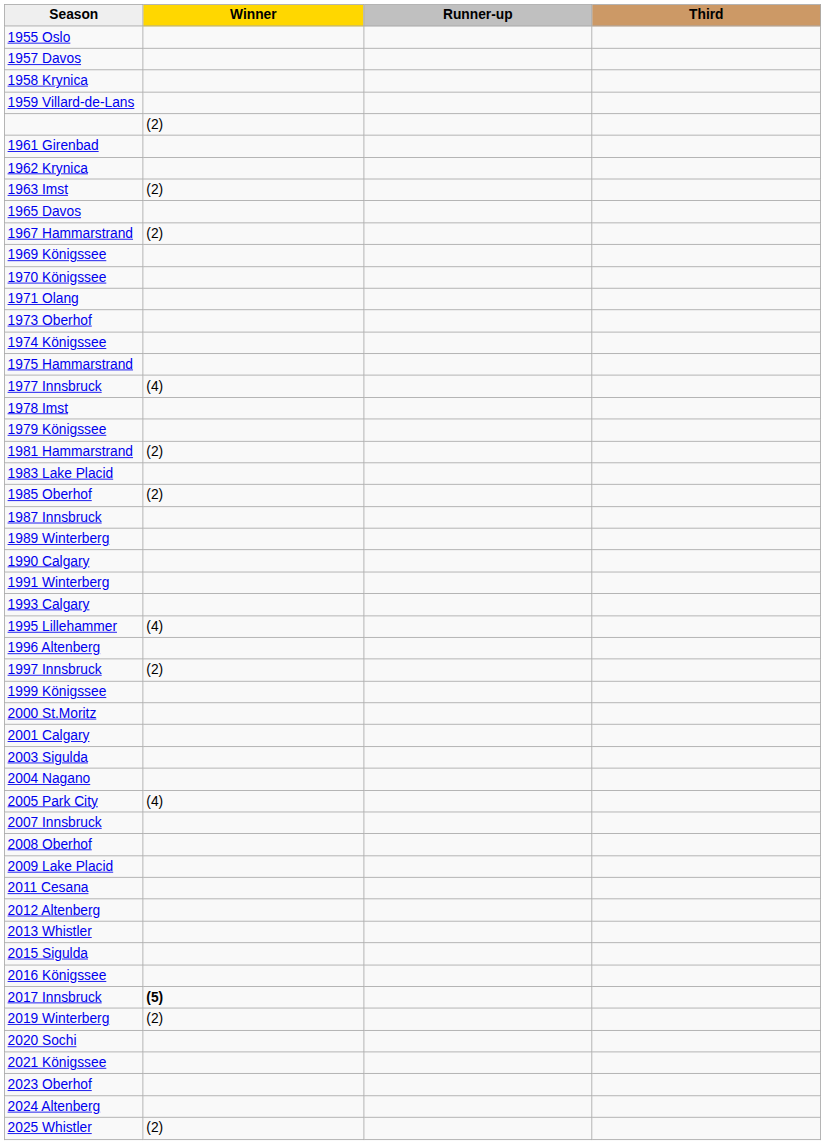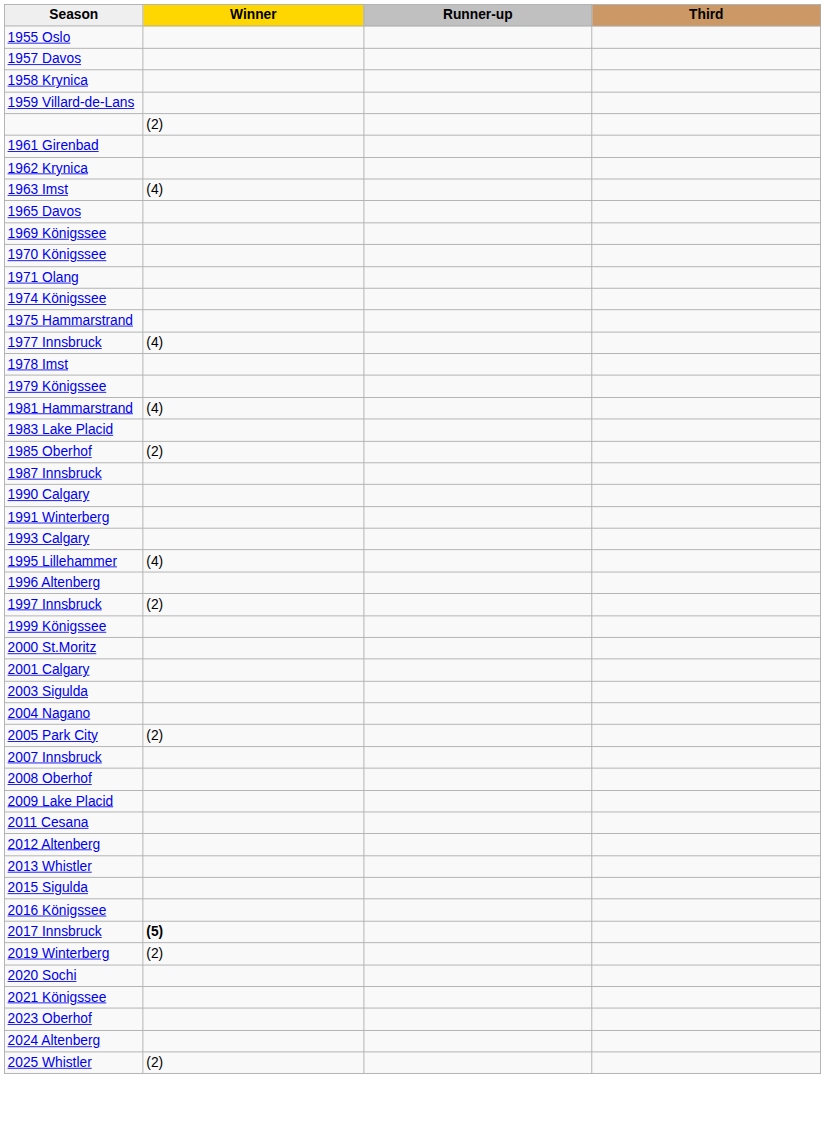1963 Imst | Winner: (2) -> (4)
- row: 1967 Hammarstrand | (2)
- row: 1973 Oberhof
1981 Hammarstrand | Winner: (2) -> (4)
- row: 1989 Winterberg
2005 Park City | Winner: (4) -> (2)
